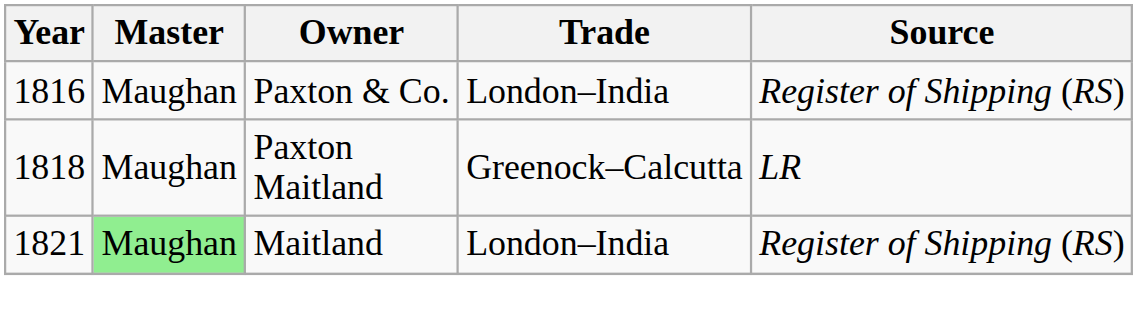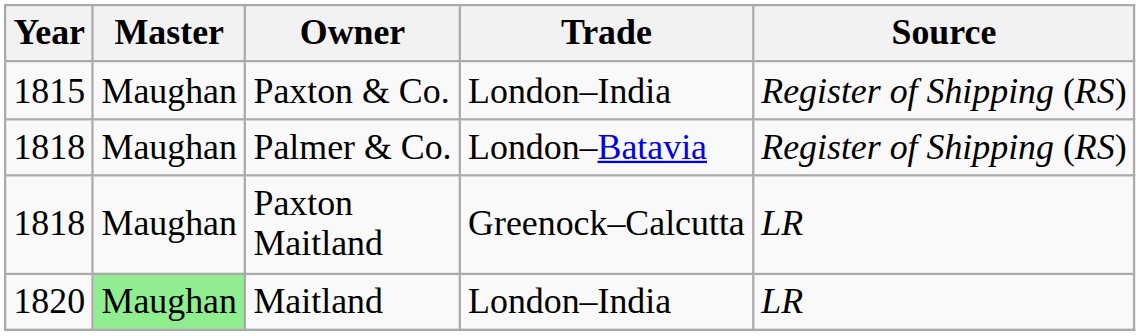Paxton & Co. | Year: 1816 -> 1815
+ row: 1818 | Maughan | Palmer & Co. | London–Batavia | Register of Shipping (RS)
Maitland | Year: 1821 -> 1820
Maitland | Source: Register of Shipping (RS) -> LR
